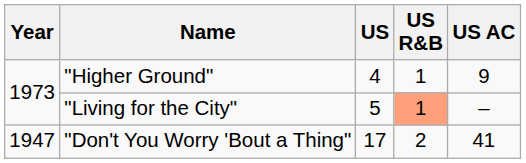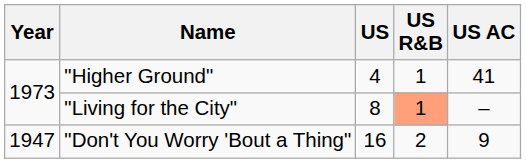"Higher Ground" | US AC: 9 -> 41
"Living for the City" | US: 5 -> 8
"Don't You Worry 'Bout a Thing" | US: 17 -> 16
"Don't You Worry 'Bout a Thing" | US AC: 41 -> 9
